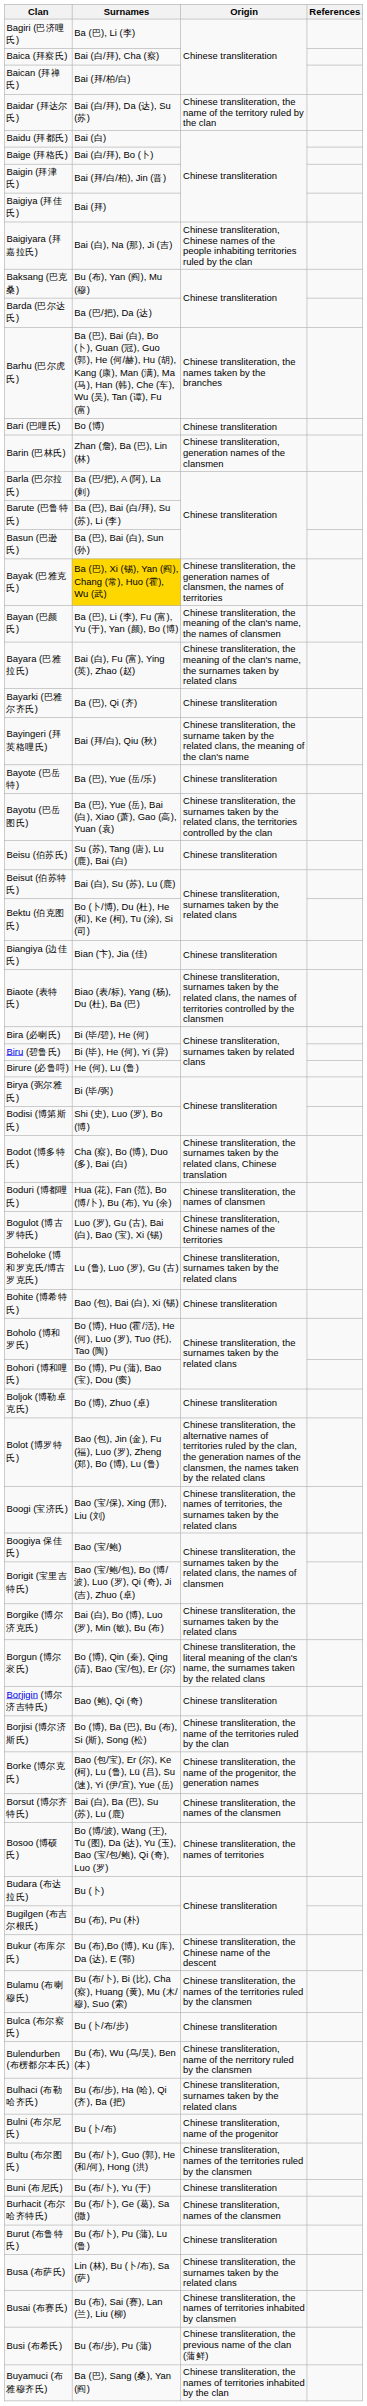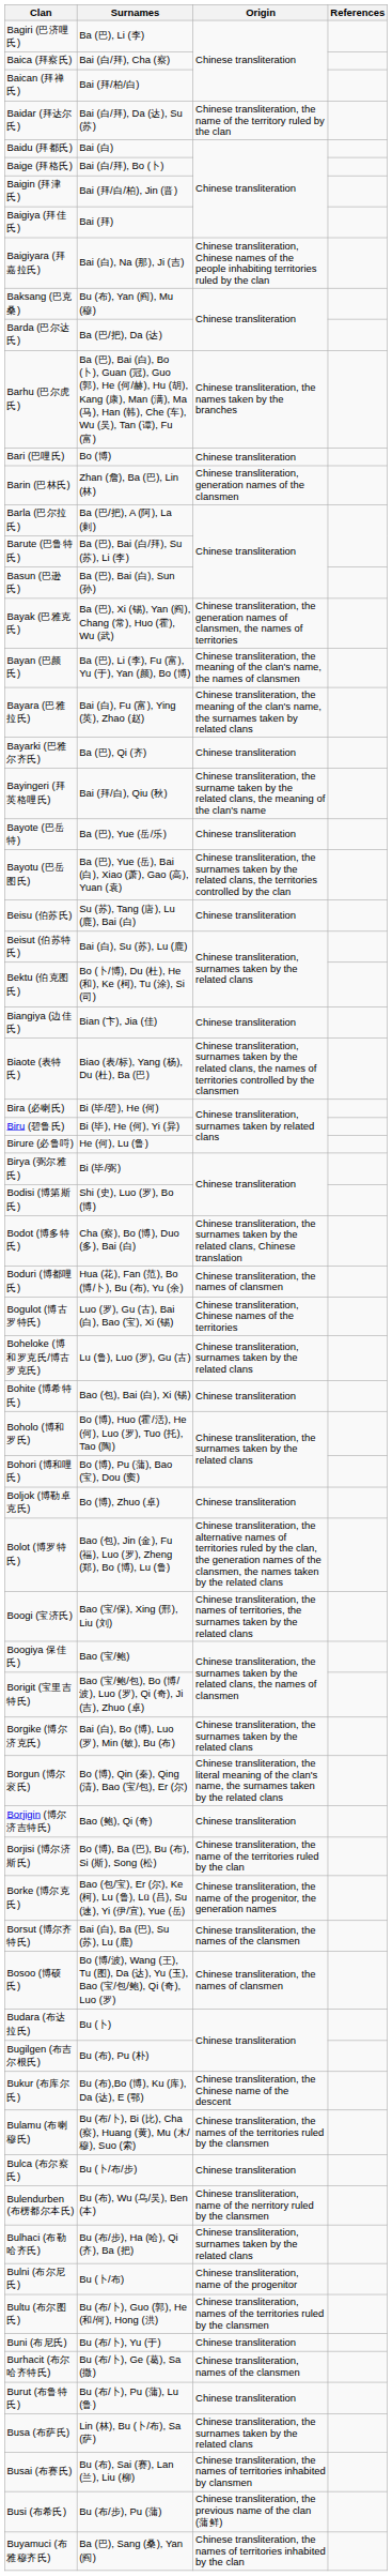Bayak (巴雅克氏) | Surnames: gold background -> no background
Bosoo (博硕氏) | Origin: Chinese transliteration, the names of territories -> Chinese transliteration, the names of clansmen
